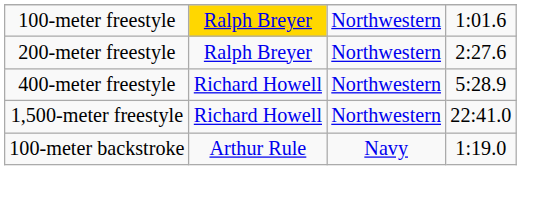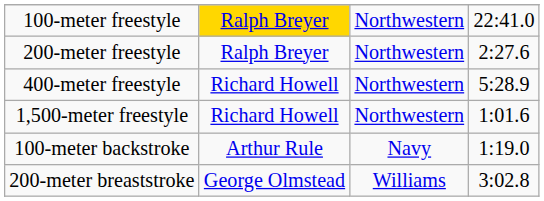100-meter freestyle | column 4: 1:01.6 -> 22:41.0
1,500-meter freestyle | column 4: 22:41.0 -> 1:01.6
+ row: 200-meter breaststroke | George Olmstead | Williams | 3:02.8
